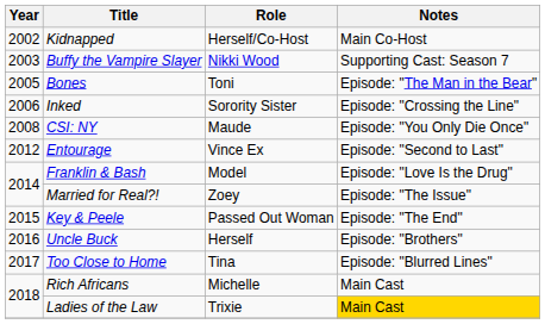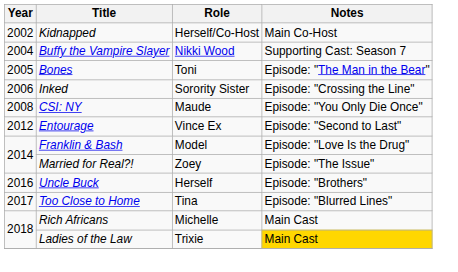Buffy the Vampire Slayer | Year: 2003 -> 2004
- row: 2015 | Key & Peele | Passed Out Woman | Episode: "The End"
